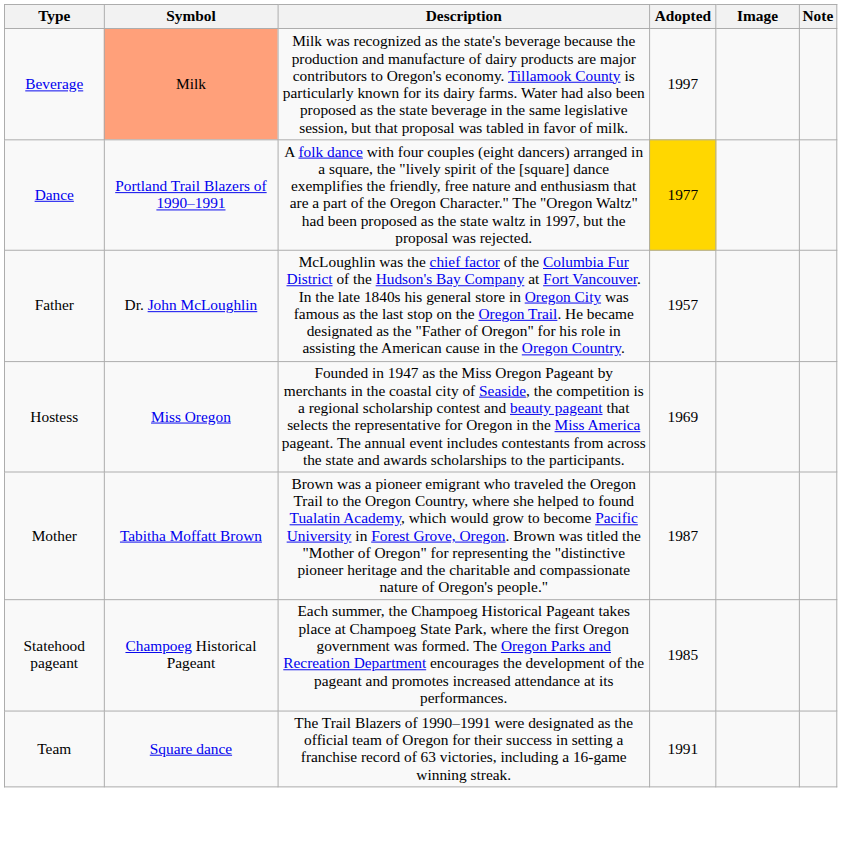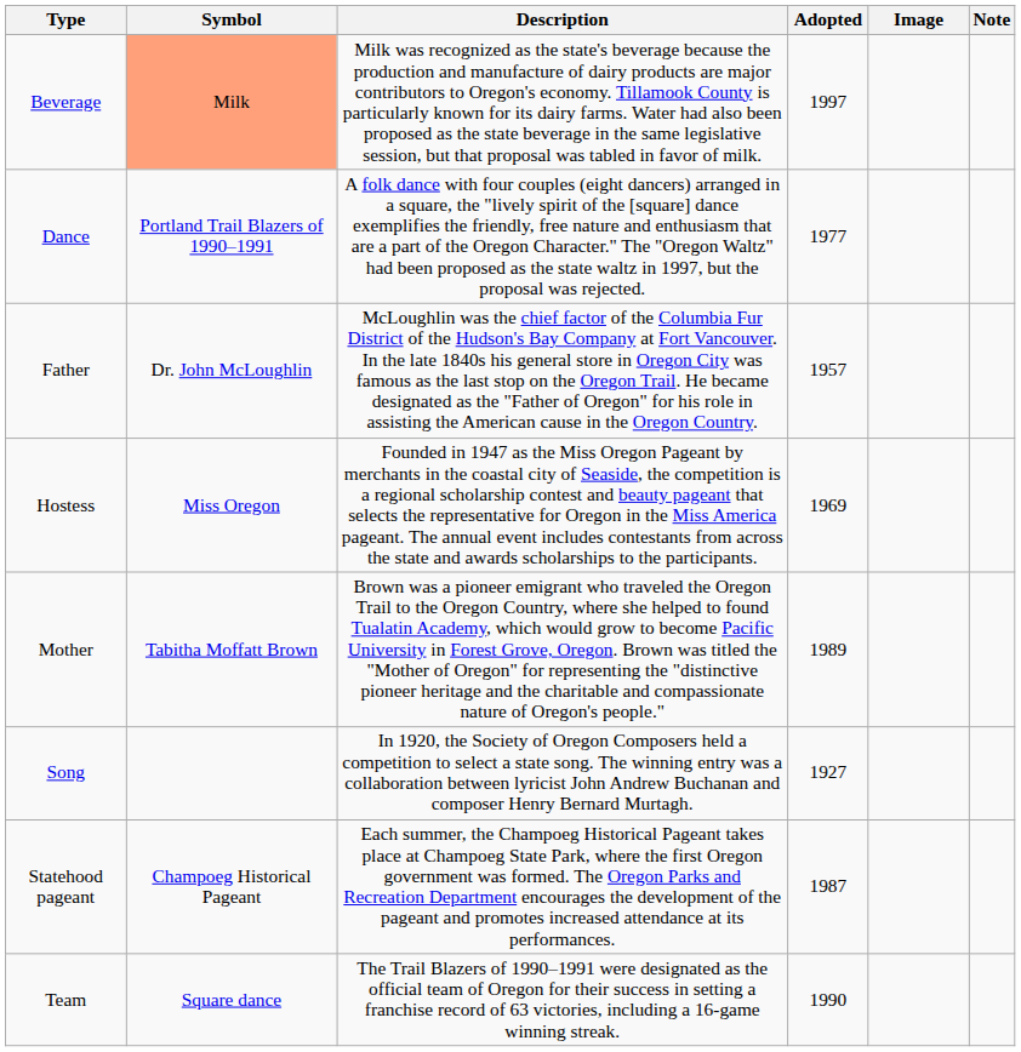Dance | Adopted: gold background -> no background
Mother | Adopted: 1987 -> 1989
+ row: Song | In 1920, the Society of Oregon Composers held a competition to select a state song. The winning entry was a collaboration between lyricist John Andrew Buchanan and composer Henry Bernard Murtagh. | 1927
Statehood pageant | Adopted: 1985 -> 1987
Team | Adopted: 1991 -> 1990
